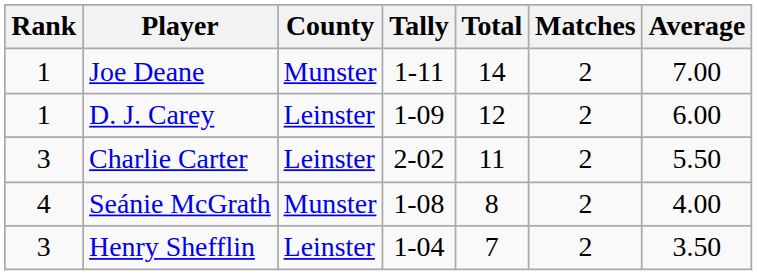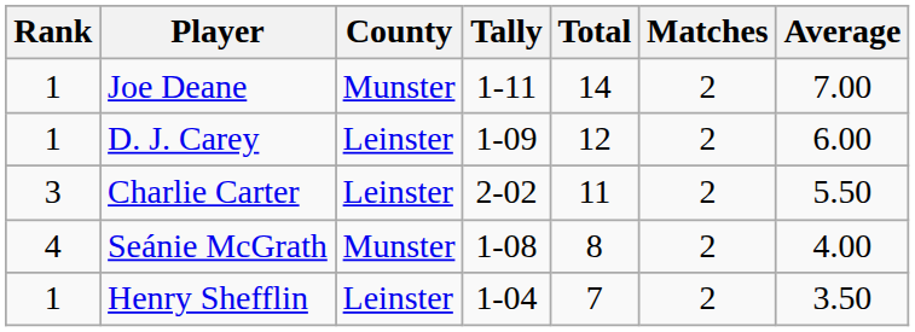Henry Shefflin | Rank: 3 -> 1
